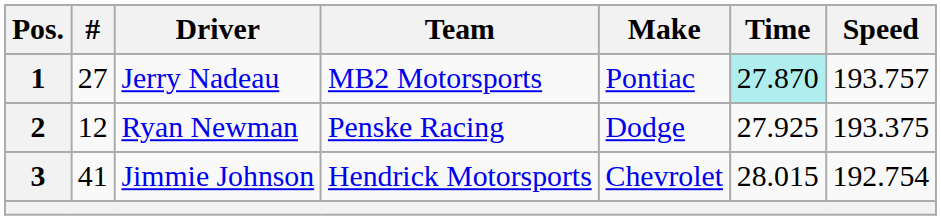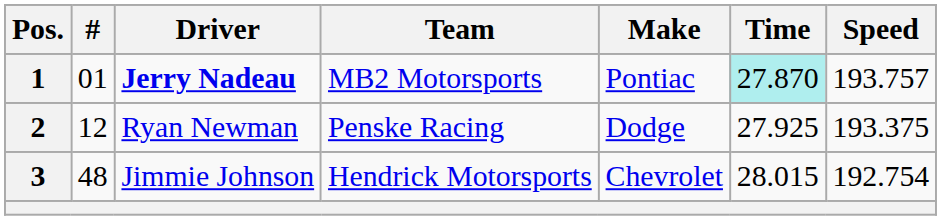1 | #: 27 -> 01
1 | Driver: normal -> bold
3 | #: 41 -> 48
